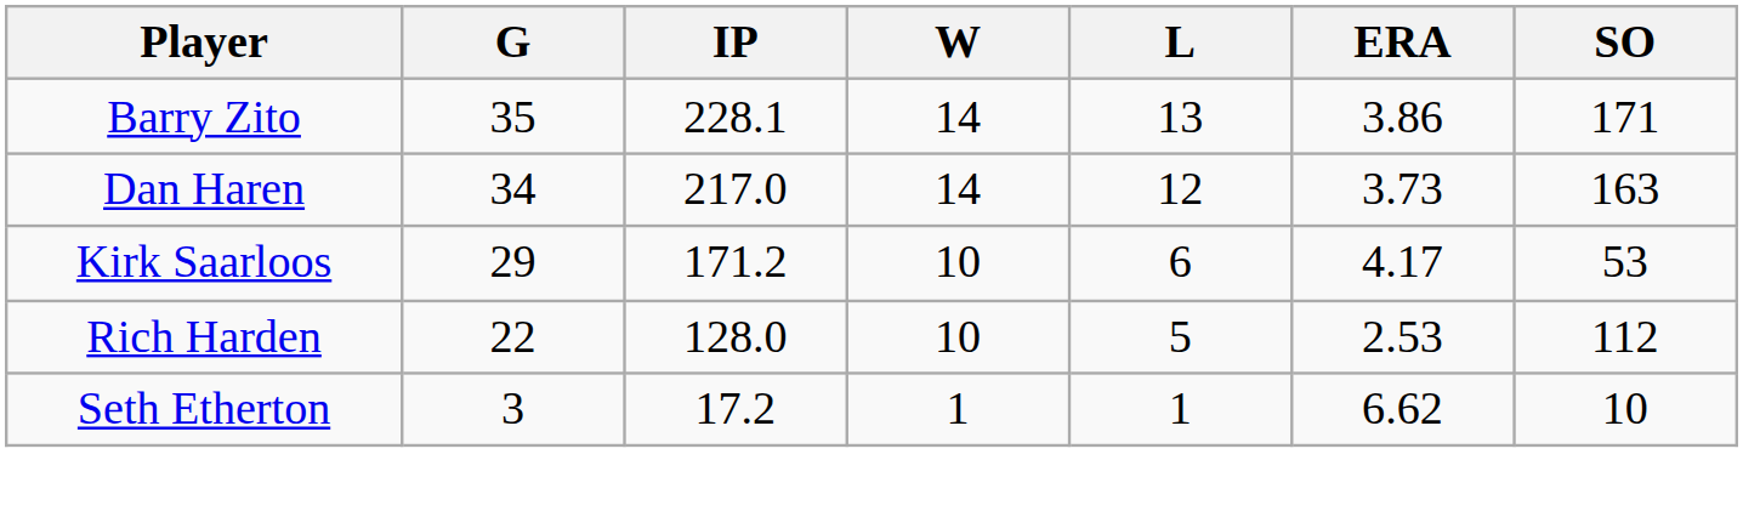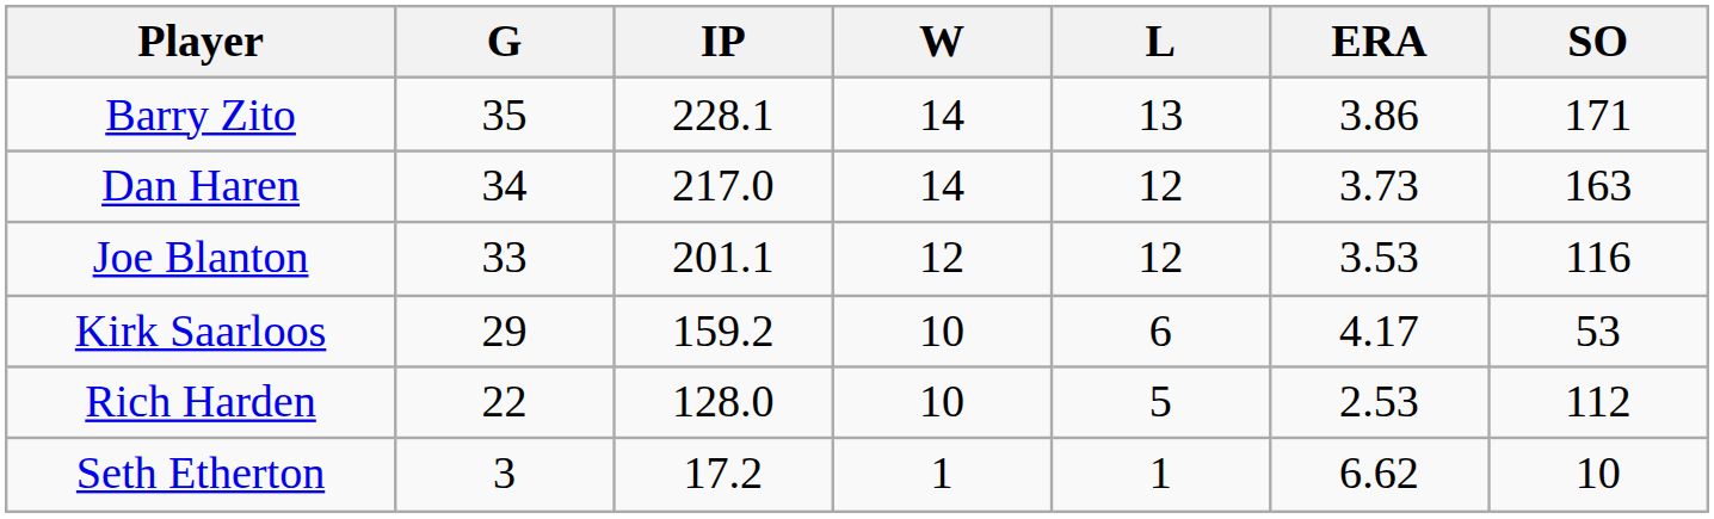+ row: Joe Blanton | 33 | 201.1 | 12 | 12 | 3.53 | 116
Kirk Saarloos | IP: 171.2 -> 159.2
